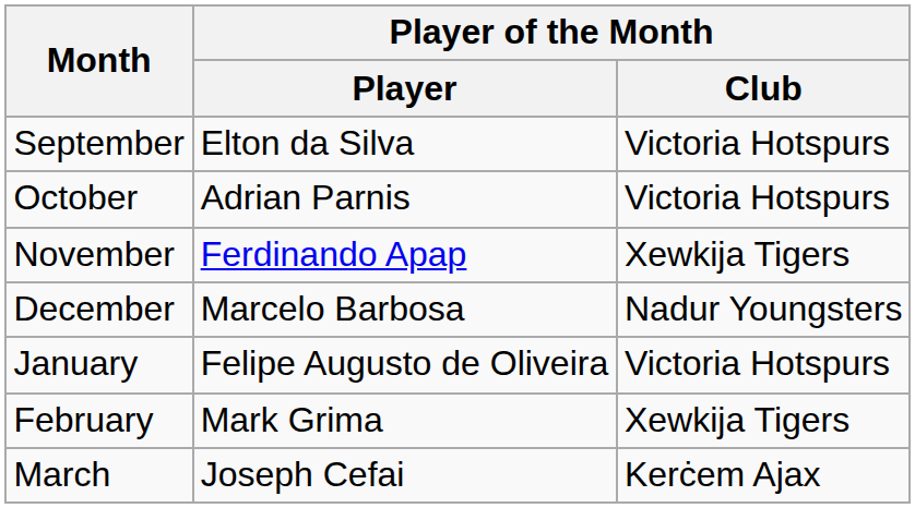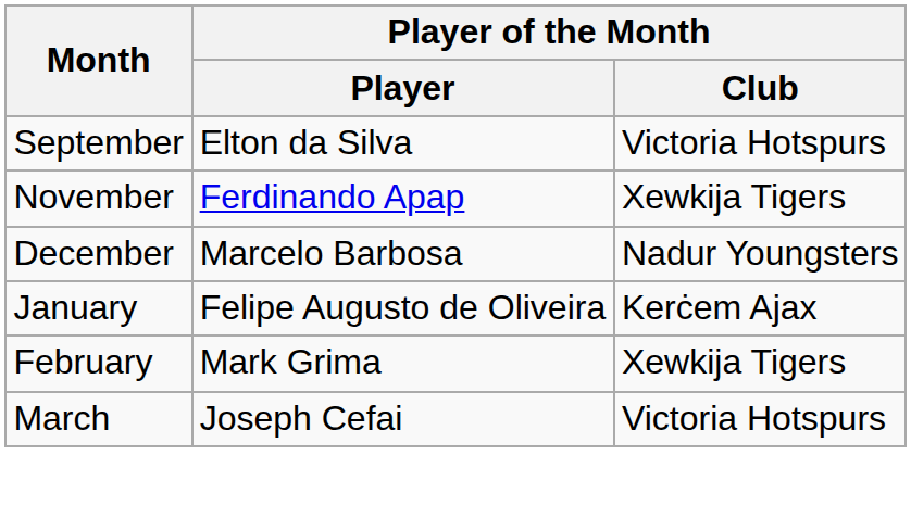- row: October | Adrian Parnis | Victoria Hotspurs
January | Player of the Month / Club: Victoria Hotspurs -> Kerċem Ajax
March | Player of the Month / Club: Kerċem Ajax -> Victoria Hotspurs
